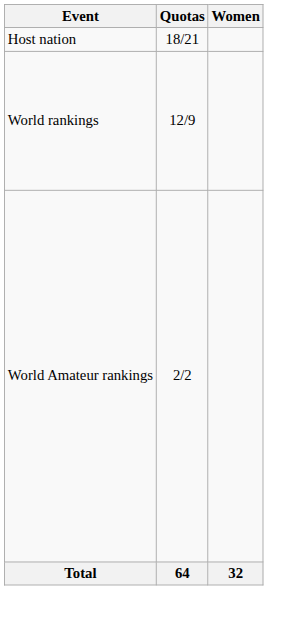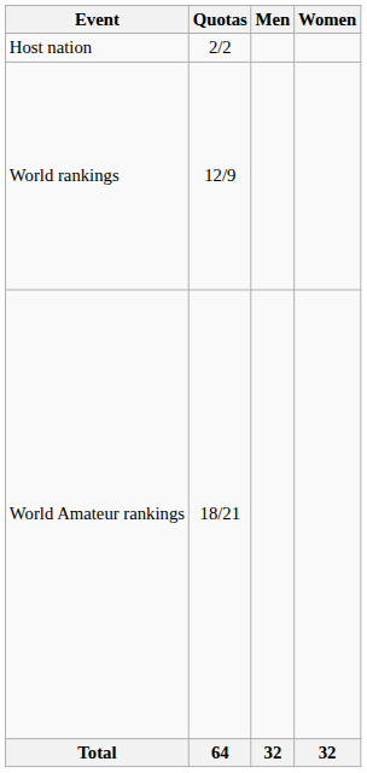+ column: Men | 32
Host nation | Quotas: 18/21 -> 2/2
World Amateur rankings | Quotas: 2/2 -> 18/21
